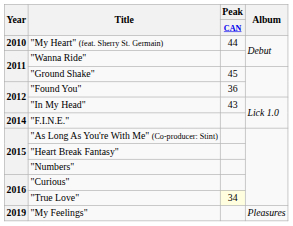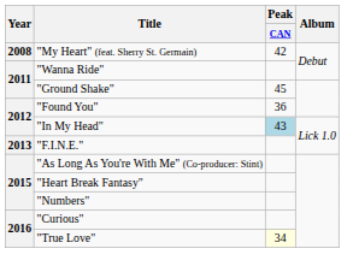"My Heart" (feat. Sherry St. Germain) | Year: 2010 -> 2008
"My Heart" (feat. Sherry St. Germain) | Peak / CAN: 44 -> 42
"In My Head" | Peak / CAN: no background -> lightblue background
"F.I.N.E." | Year: 2014 -> 2013
- row: 2019 | "My Feelings" | Pleasures
